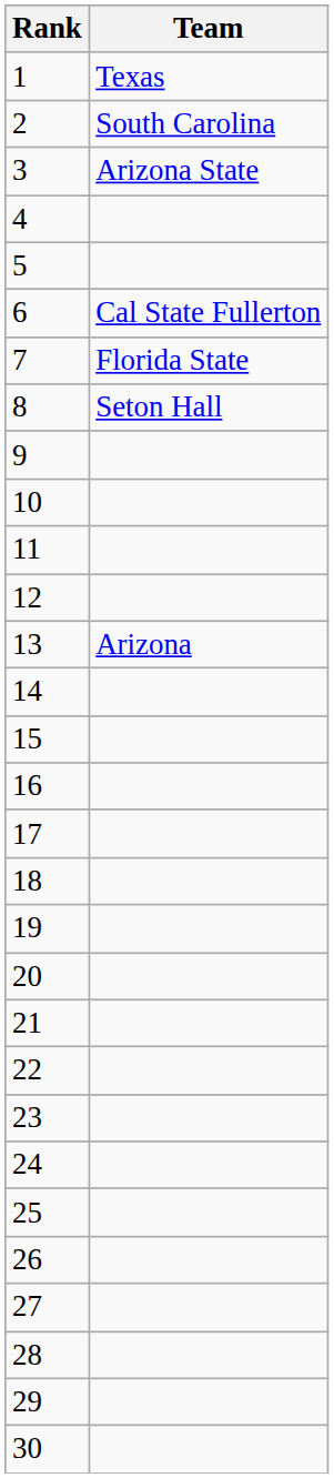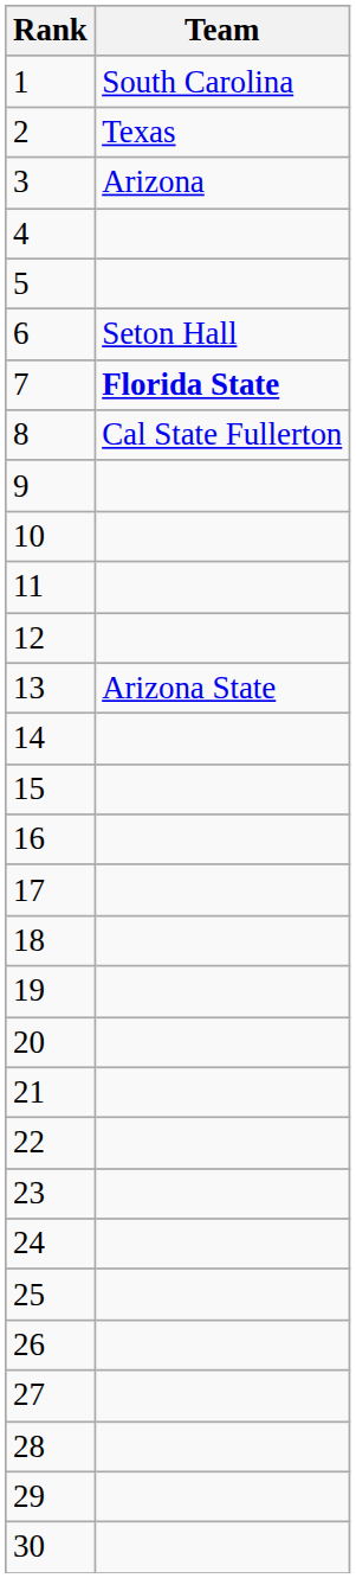1 | Team: Texas -> South Carolina
2 | Team: South Carolina -> Texas
3 | Team: Arizona State -> Arizona
6 | Team: Cal State Fullerton -> Seton Hall
7 | Team: normal -> bold
8 | Team: Seton Hall -> Cal State Fullerton
13 | Team: Arizona -> Arizona State
